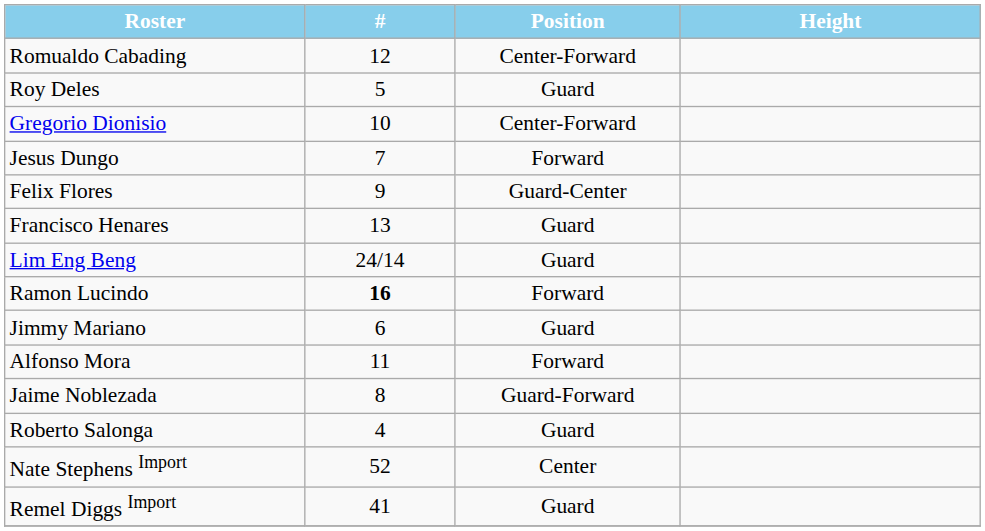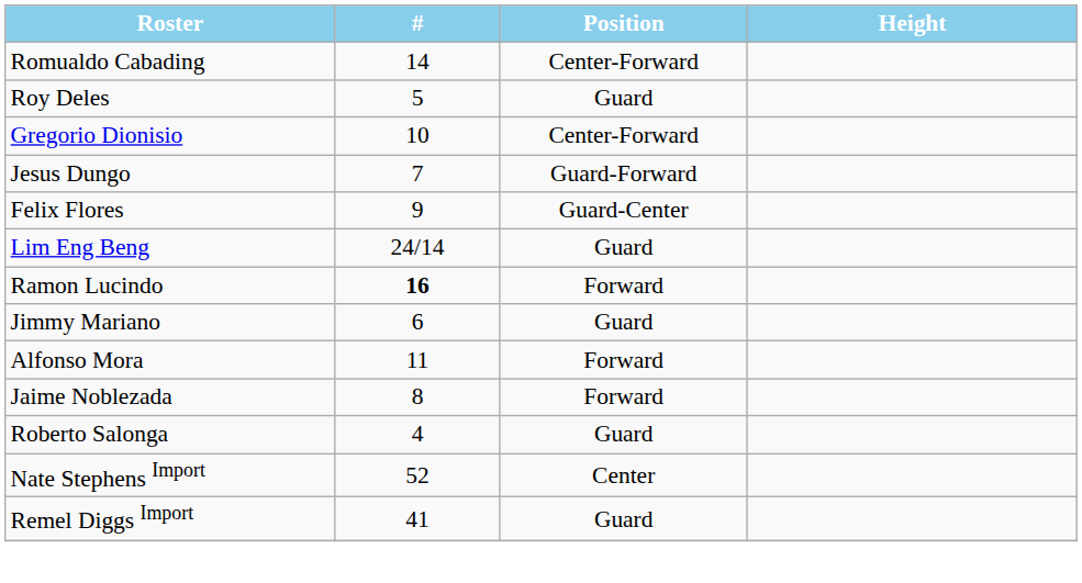Romualdo Cabading | #: 12 -> 14
Jesus Dungo | Position: Forward -> Guard-Forward
- row: Francisco Henares | 13 | Guard
Jaime Noblezada | Position: Guard-Forward -> Forward
